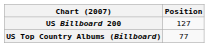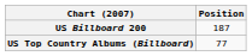US Billboard 200 | Position: 127 -> 187
